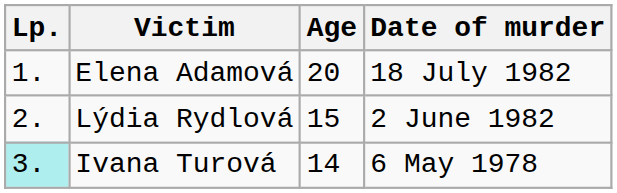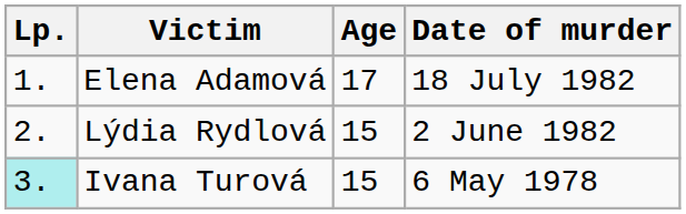Elena Adamová | Age: 20 -> 17
Ivana Turová | Age: 14 -> 15
